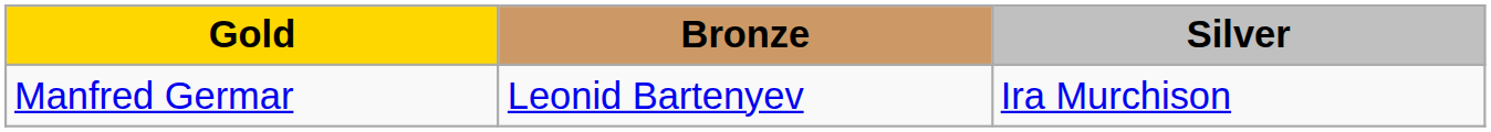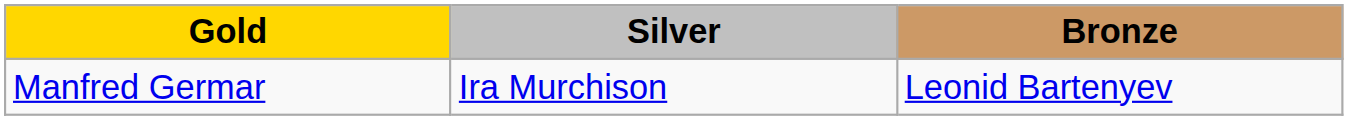columns swapped: Silver <-> Bronze
